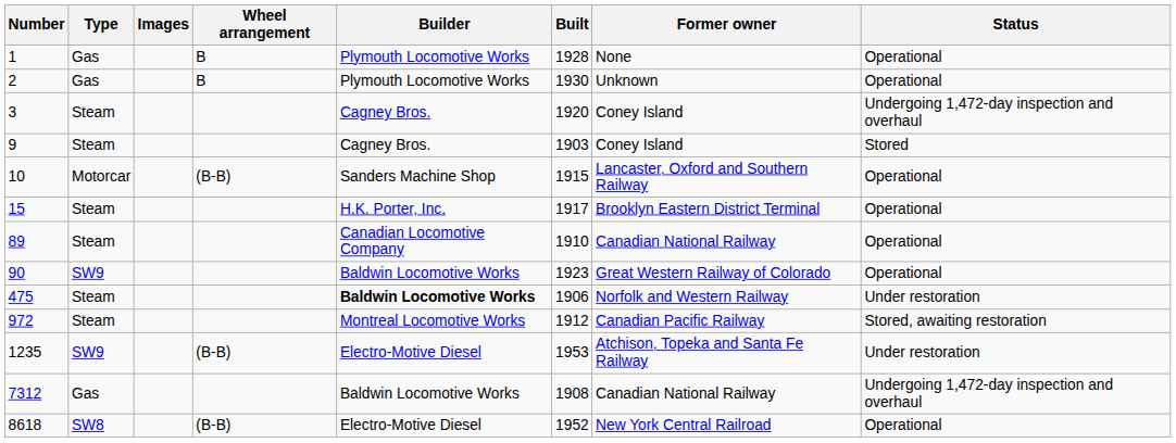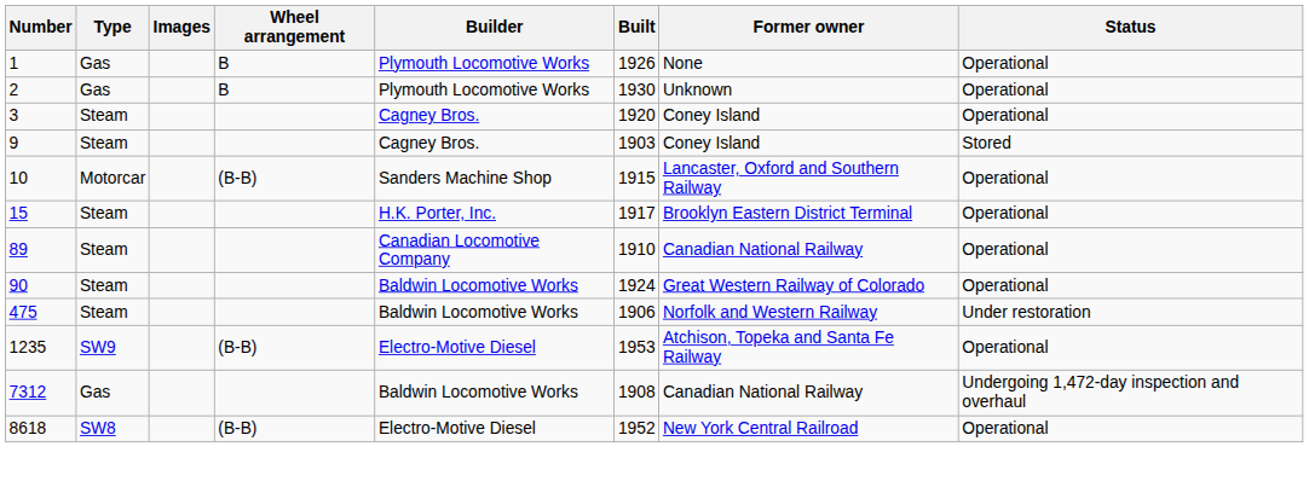1 | Built: 1928 -> 1926
3 | Status: Undergoing 1,472-day inspection and overhaul -> Operational
90 | Type: SW9 -> Steam
90 | Built: 1923 -> 1924
475 | Builder: bold -> normal
- row: 972 | Steam | Montreal Locomotive Works | 1912 | Canadian Pacific Railway | Stored, awaiting restoration
1235 | Status: Under restoration -> Operational
